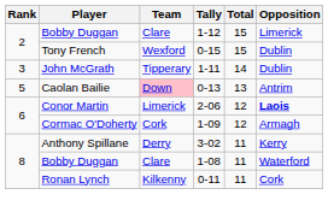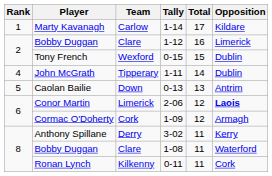+ row: 1 | Marty Kavanagh | Carlow | 1-14 | 17 | Kildare
Bobby Duggan / 1-12 | Total: 15 -> 16
John McGrath | Rank: 3 -> 4
Caolan Bailie | Team: pink background -> no background
